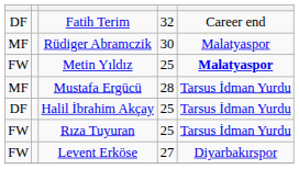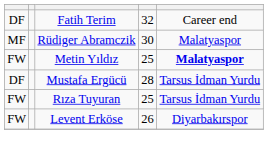Mustafa Ergücü | column 1: MF -> DF
- row: DF | Halil İbrahim Akçay | 25 | Tarsus İdman Yurdu
Levent Erköse | column 4: 27 -> 26
